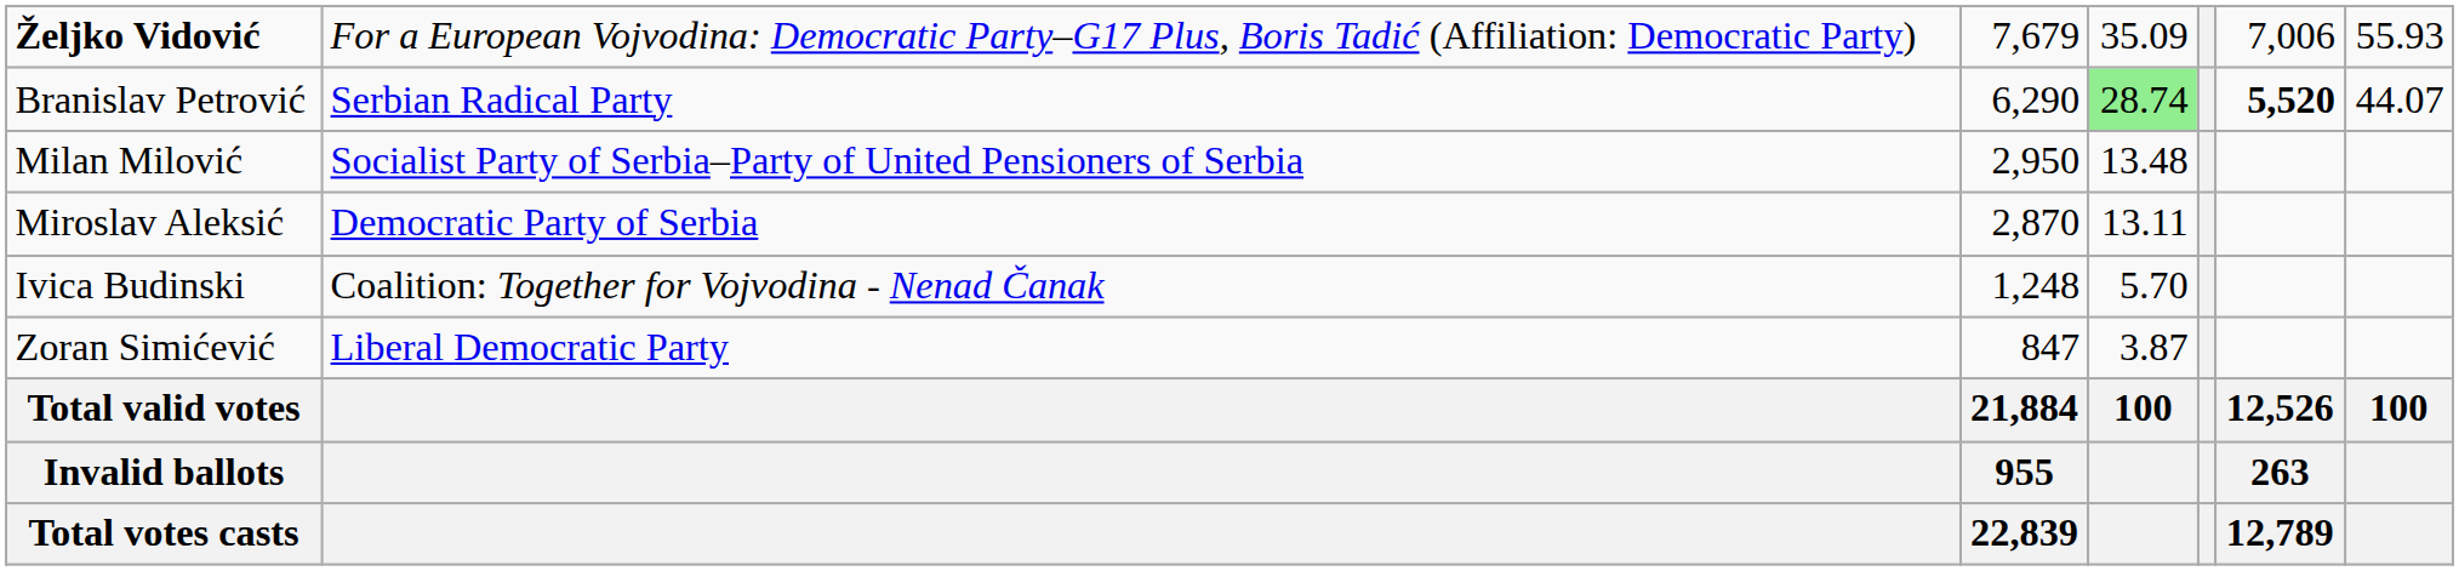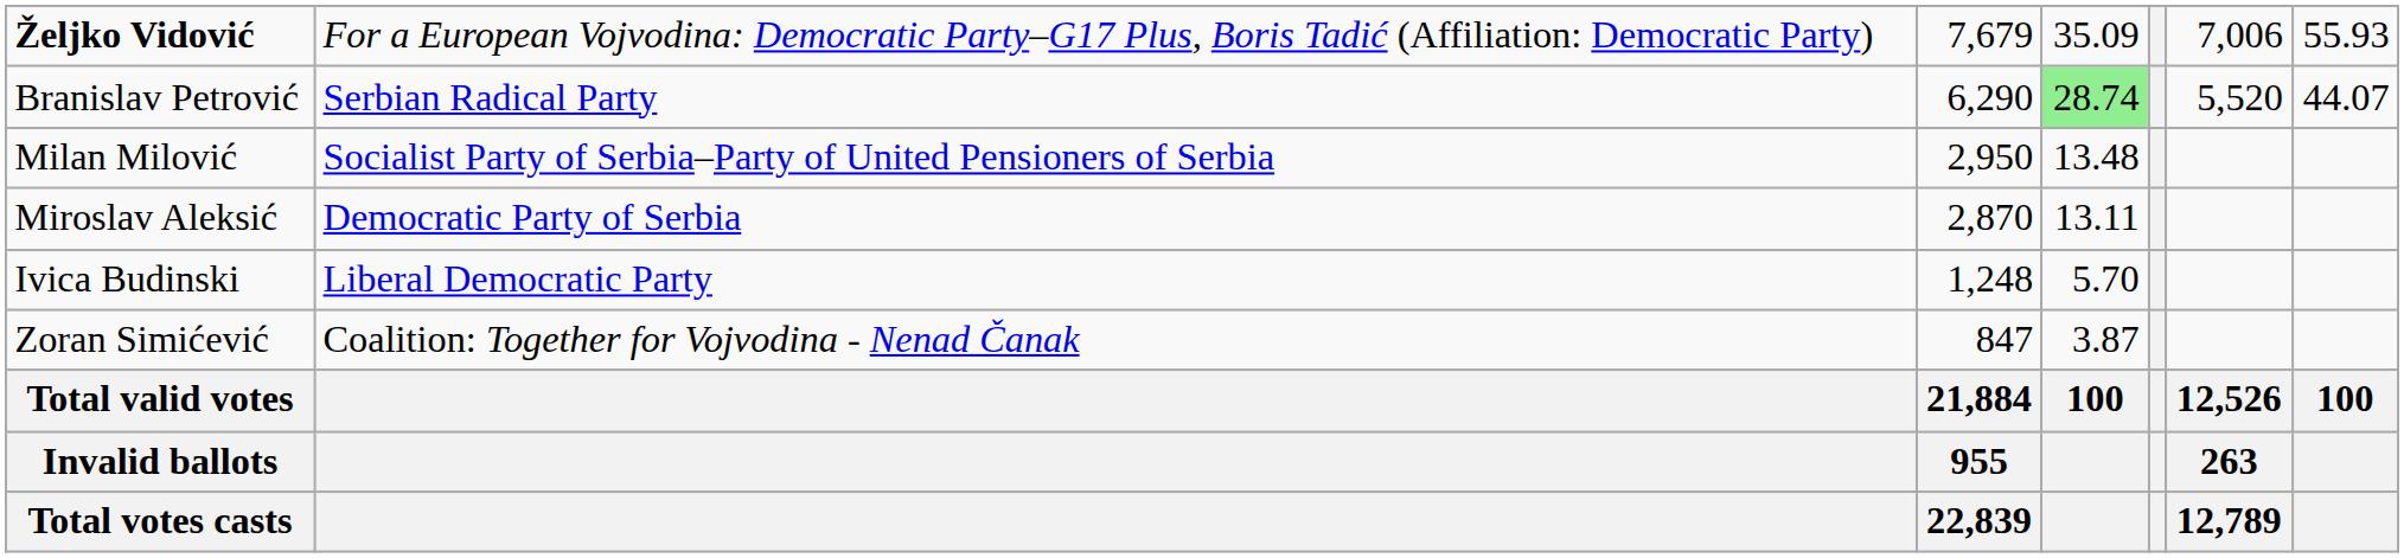Branislav Petrović | column 6: bold -> normal
Ivica Budinski | column 2: Coalition: Together for Vojvodina - Nenad Čanak -> Liberal Democratic Party
Zoran Simićević | column 2: Liberal Democratic Party -> Coalition: Together for Vojvodina - Nenad Čanak
